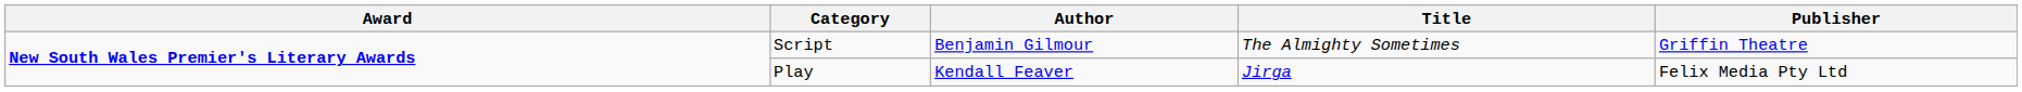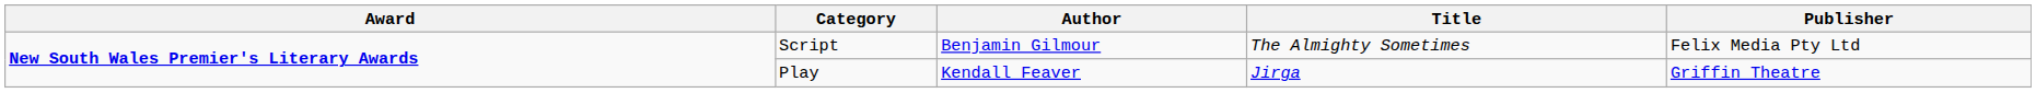Script | Publisher: Griffin Theatre -> Felix Media Pty Ltd
Play | Publisher: Felix Media Pty Ltd -> Griffin Theatre
